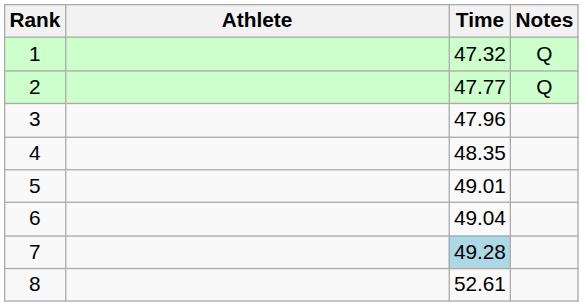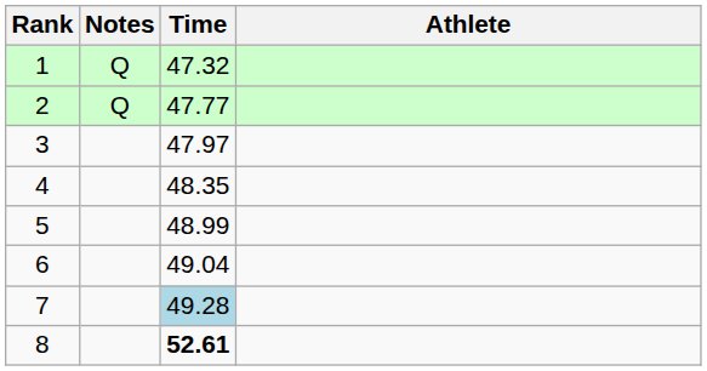columns swapped: Athlete <-> Notes
3 | Time: 47.96 -> 47.97
5 | Time: 49.01 -> 48.99
8 | Time: normal -> bold
